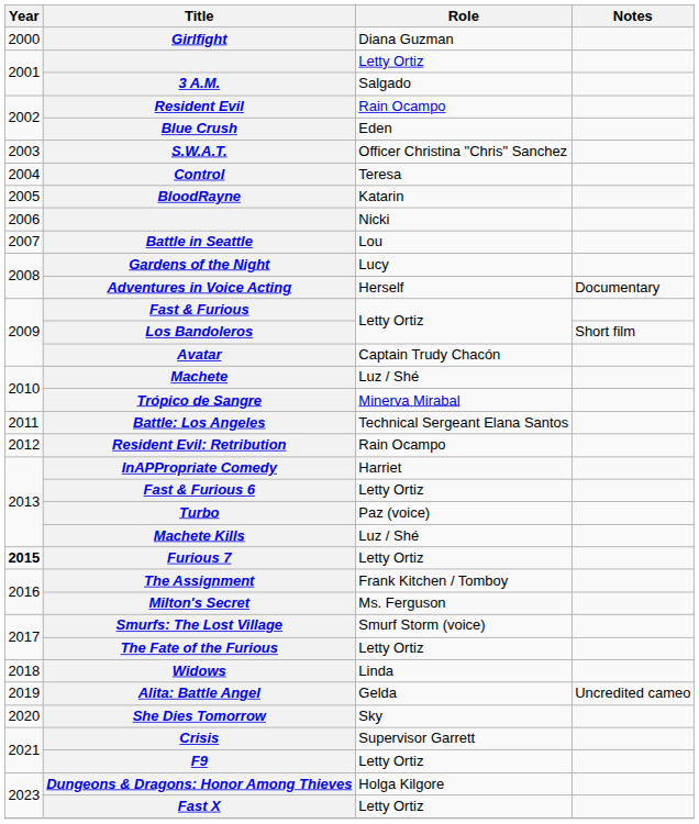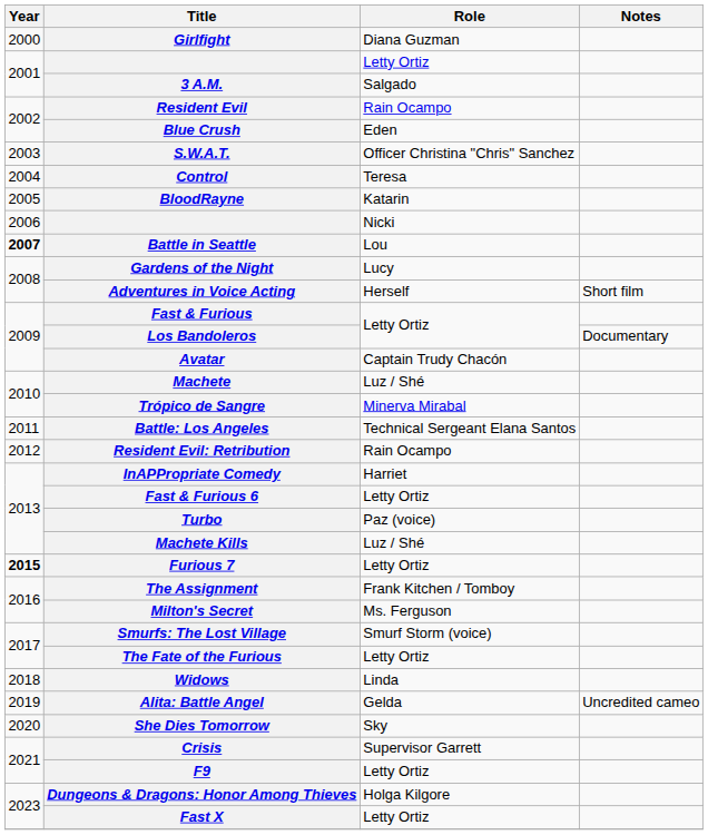Battle in Seattle | Year: normal -> bold
Adventures in Voice Acting | Notes: Documentary -> Short film
Los Bandoleros | Notes: Short film -> Documentary
